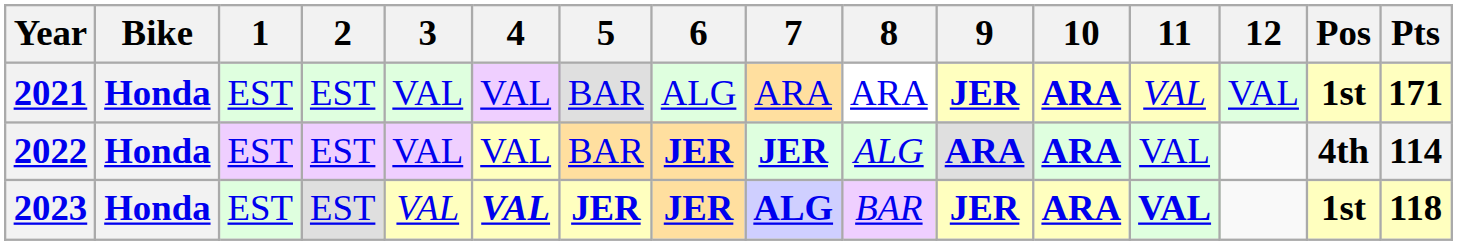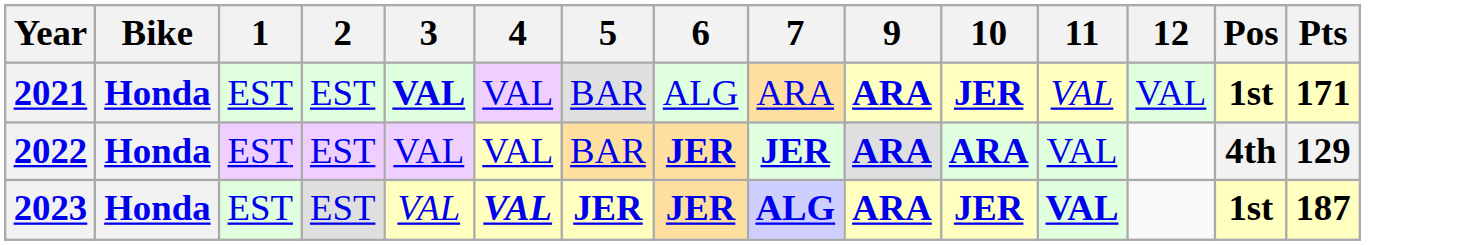- column: 8 | ARA | ALG | BAR
2021 | 3: normal -> bold
2021 | 9: JER -> ARA
2021 | 10: ARA -> JER
2022 | Pts: 114 -> 129
2023 | 9: JER -> ARA
2023 | 10: ARA -> JER
2023 | Pts: 118 -> 187
